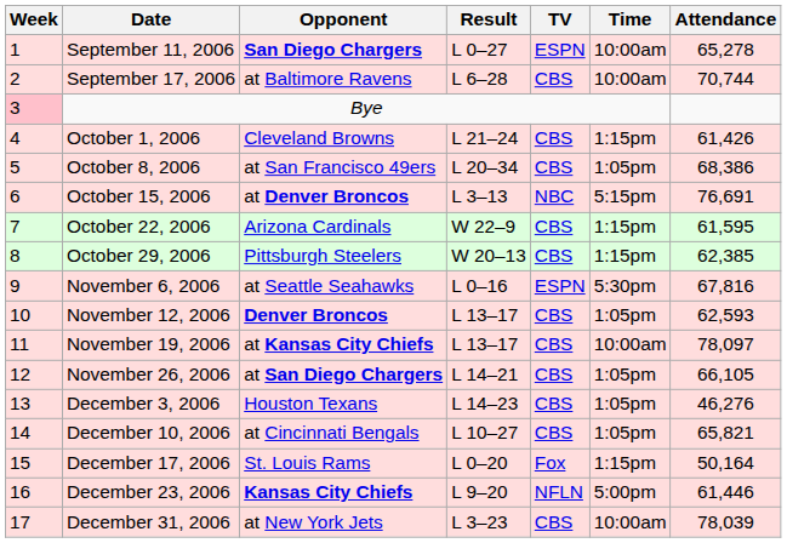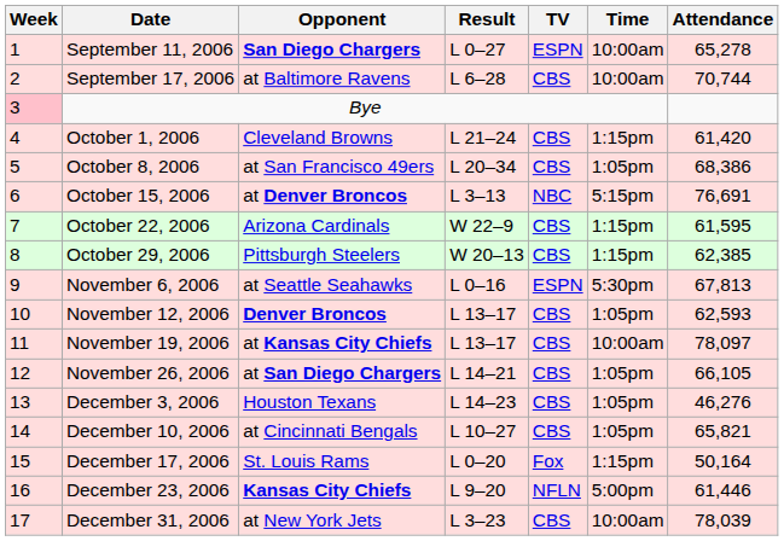October 1, 2006 | Attendance: 61,426 -> 61,420
November 6, 2006 | Attendance: 67,816 -> 67,813
